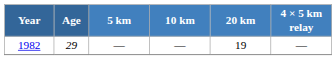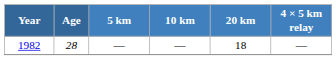1982 | Age: 29 -> 28
1982 | 20 km: 19 -> 18
